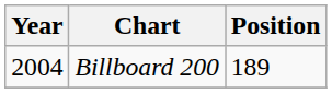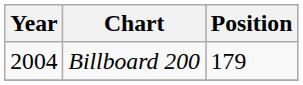Billboard 200 | Position: 189 -> 179
